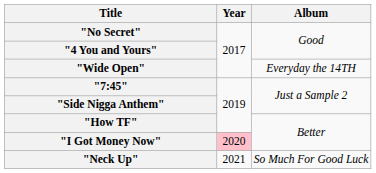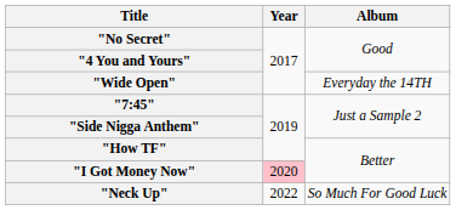"Neck Up" | Year: 2021 -> 2022
